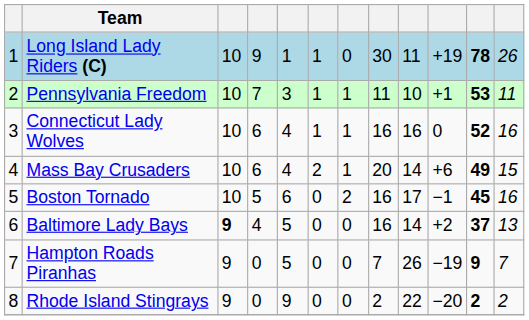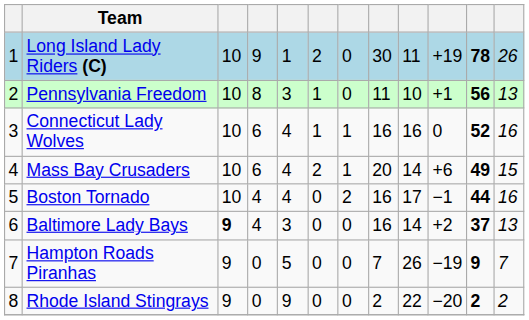Long Island Lady Riders (C) | column 6: 1 -> 2
Pennsylvania Freedom | column 4: 7 -> 8
Pennsylvania Freedom | column 7: 1 -> 0
Pennsylvania Freedom | column 11: 53 -> 56
Pennsylvania Freedom | column 12: 11 -> 13
Boston Tornado | column 4: 5 -> 4
Boston Tornado | column 5: 6 -> 4
Boston Tornado | column 11: 45 -> 44
Baltimore Lady Bays | column 5: 5 -> 3
